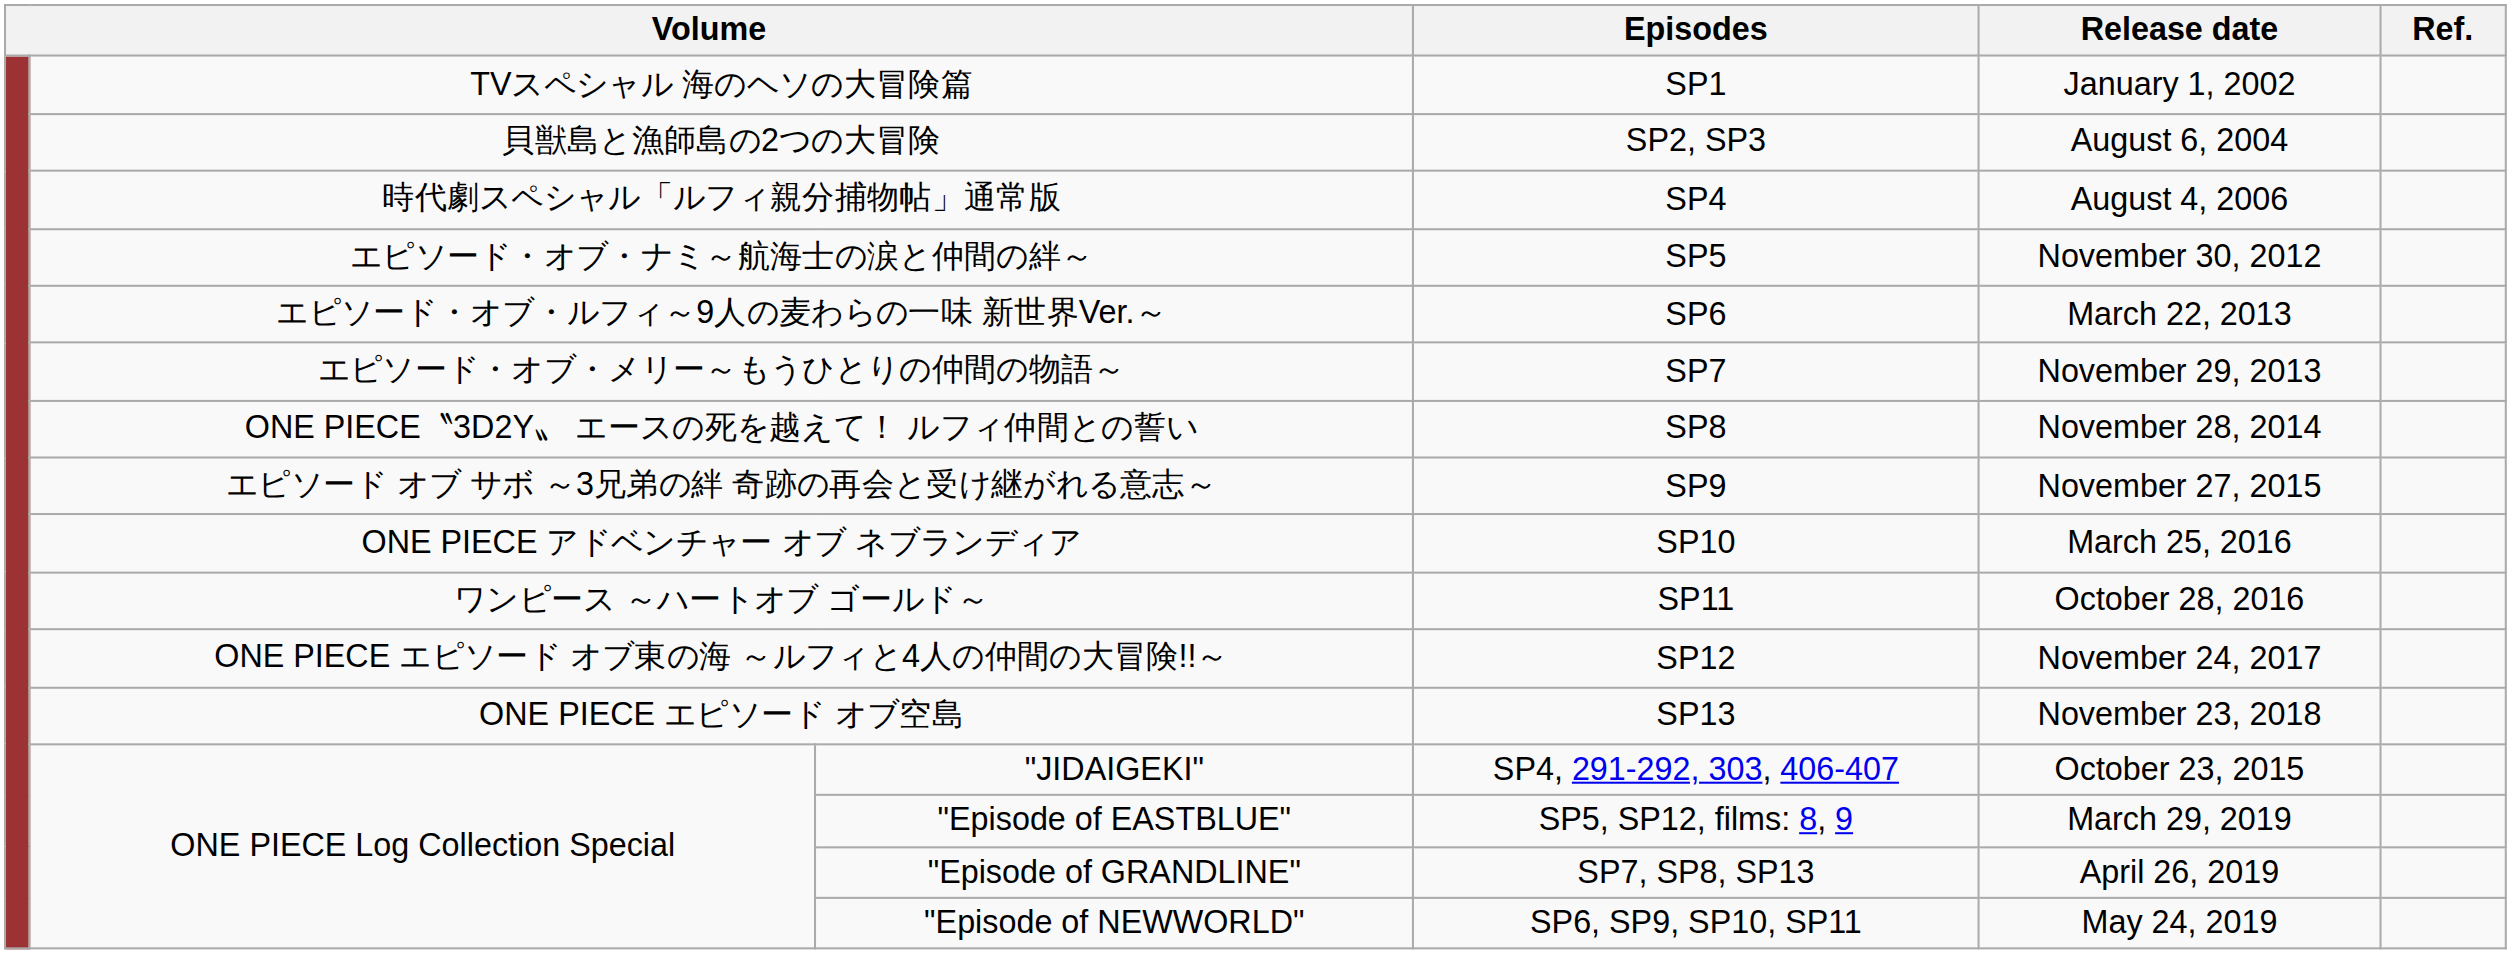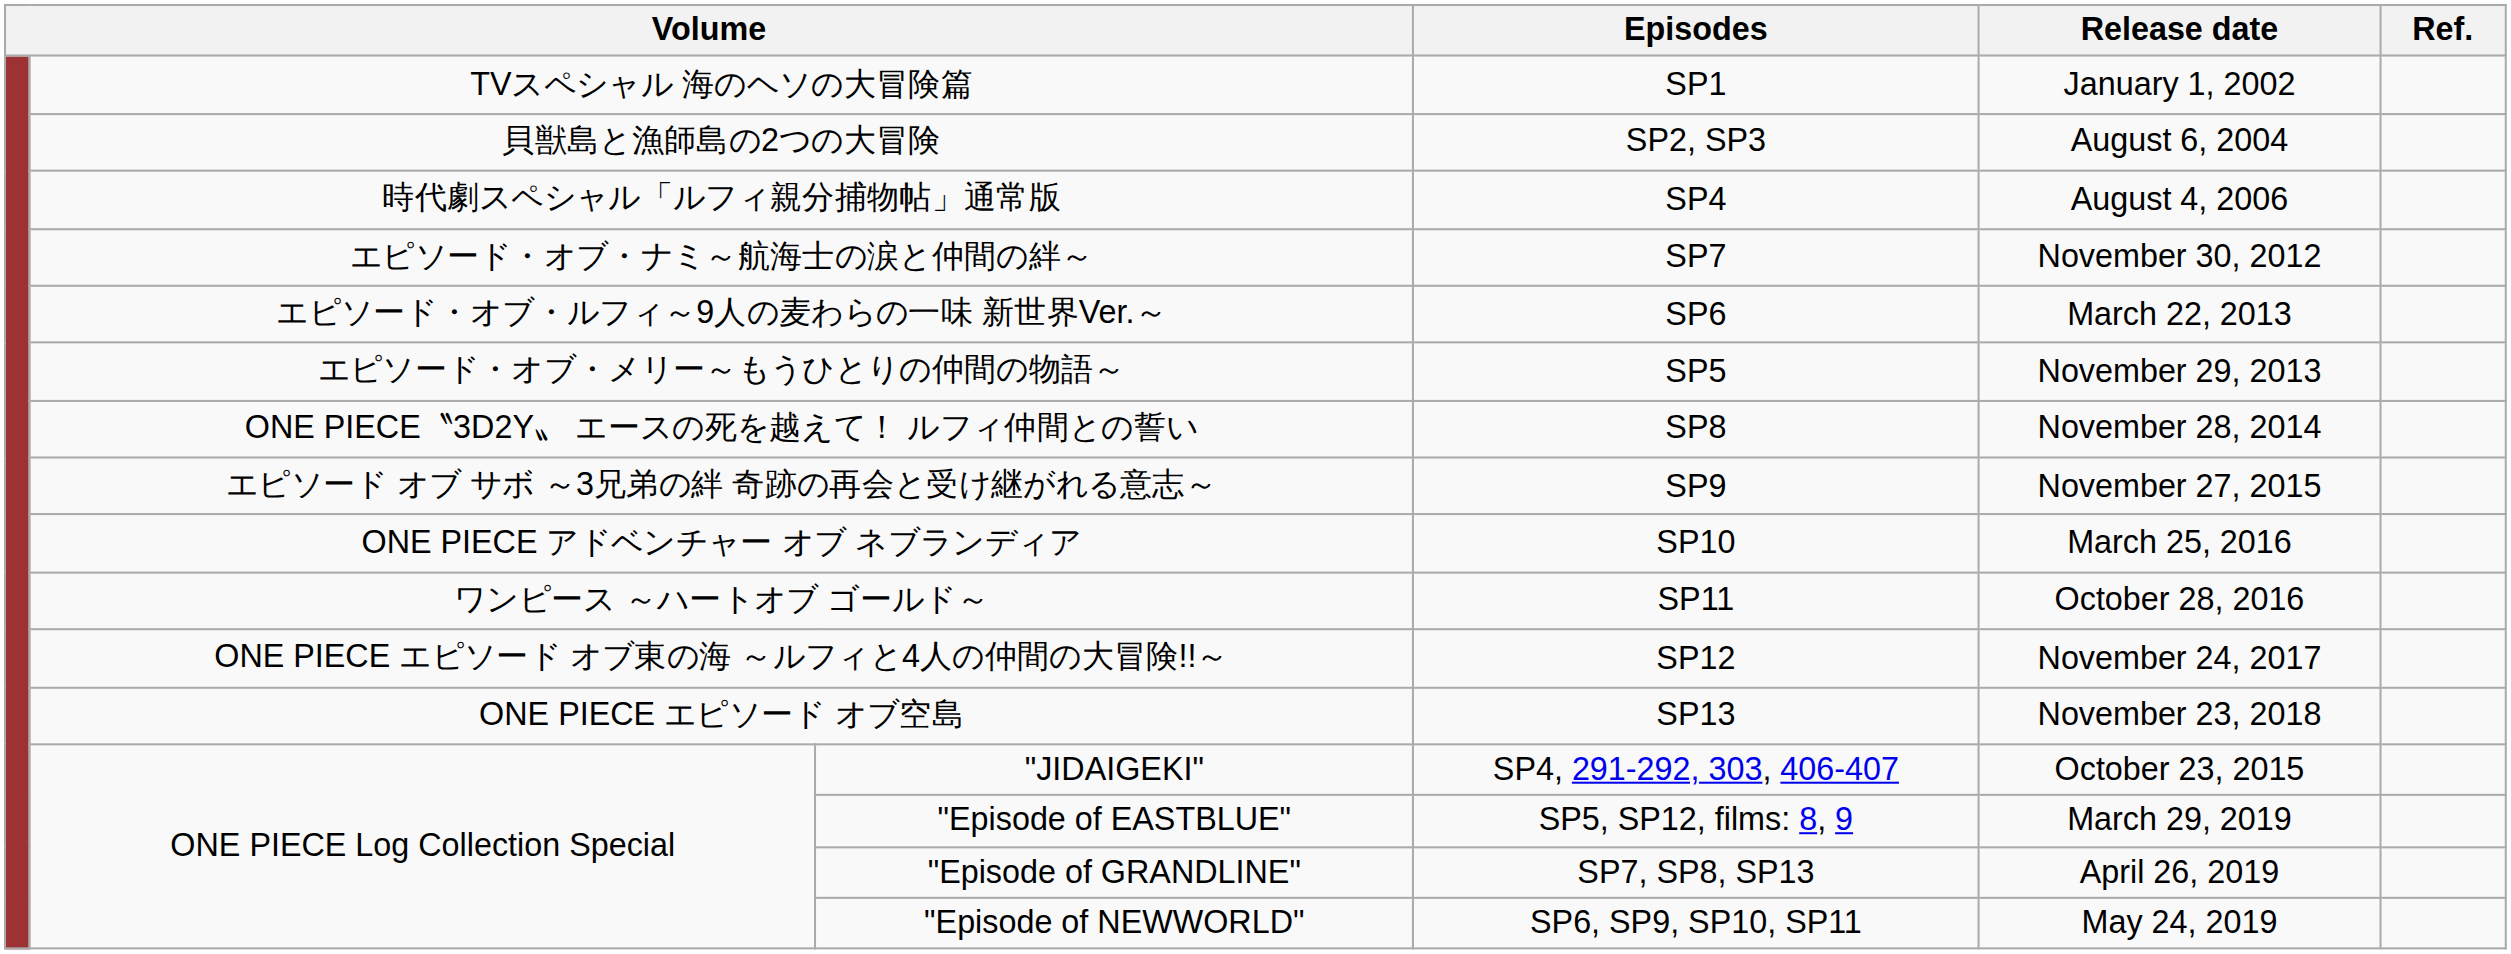エピソード・オブ・ナミ～航海士の涙と仲間の絆～ | Episodes: SP5 -> SP7
エピソード・オブ・メリー～もうひとりの仲間の物語～ | Episodes: SP7 -> SP5
